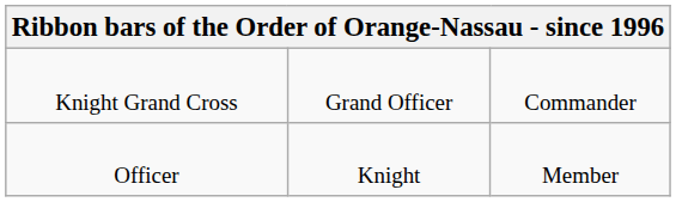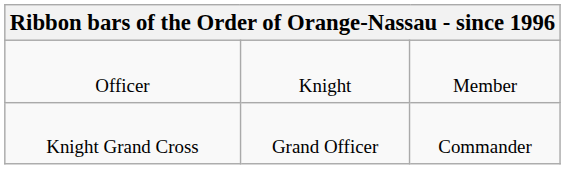rows swapped: Knight Grand Cross <-> Officer
